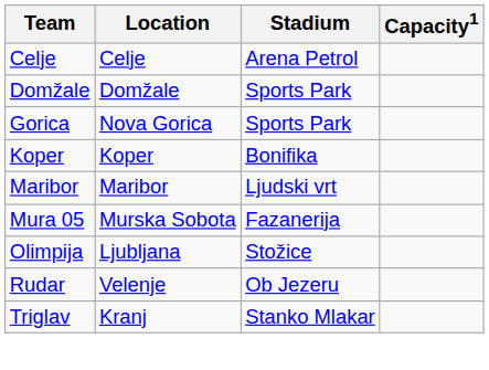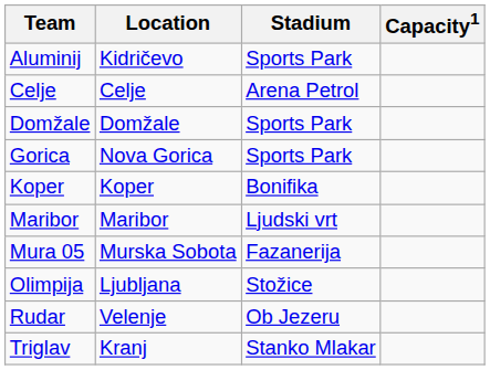+ row: Aluminij | Kidričevo | Sports Park
